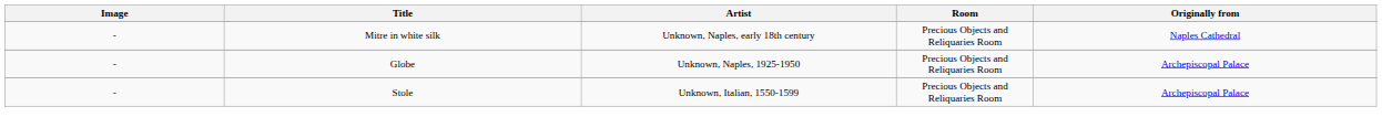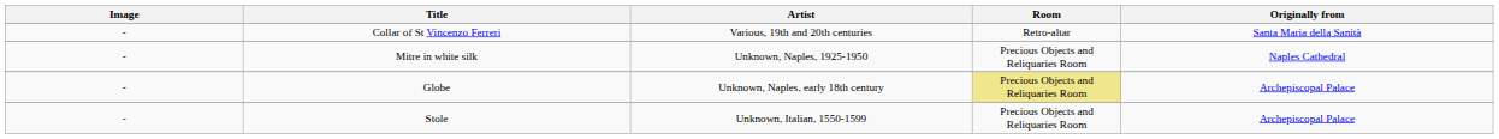+ row: - | Collar of St Vincenzo Ferreri | Various, 19th and 20th centuries | Retro-altar | Santa Maria della Sanità
Mitre in white silk | Artist: Unknown, Naples, early 18th century -> Unknown, Naples, 1925-1950
Globe | Artist: Unknown, Naples, 1925-1950 -> Unknown, Naples, early 18th century
Globe | Room: no background -> khaki background
